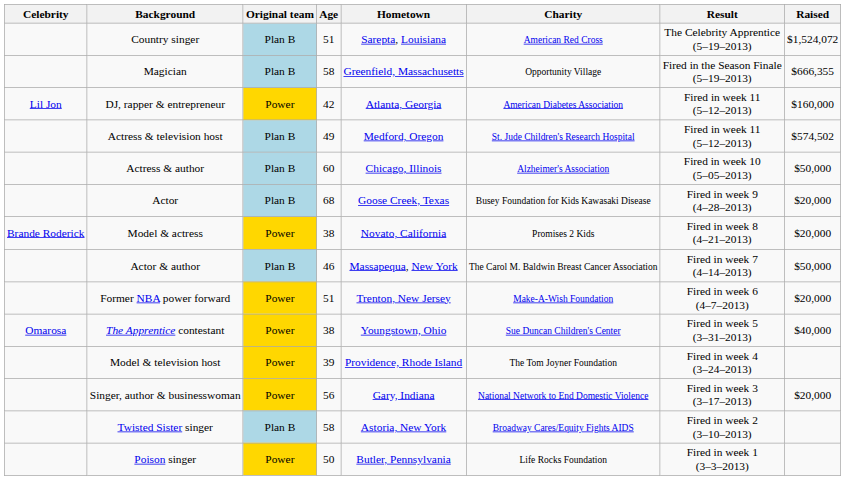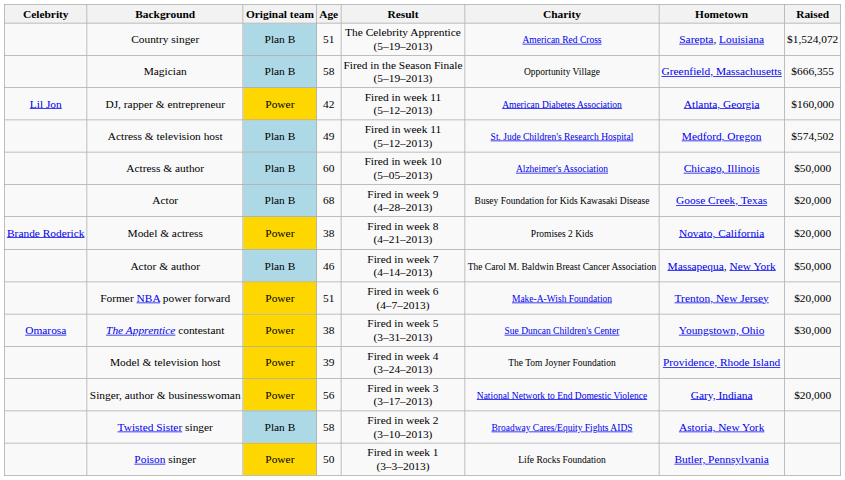columns swapped: Hometown <-> Result
The Apprentice contestant | Raised: $40,000 -> $30,000
